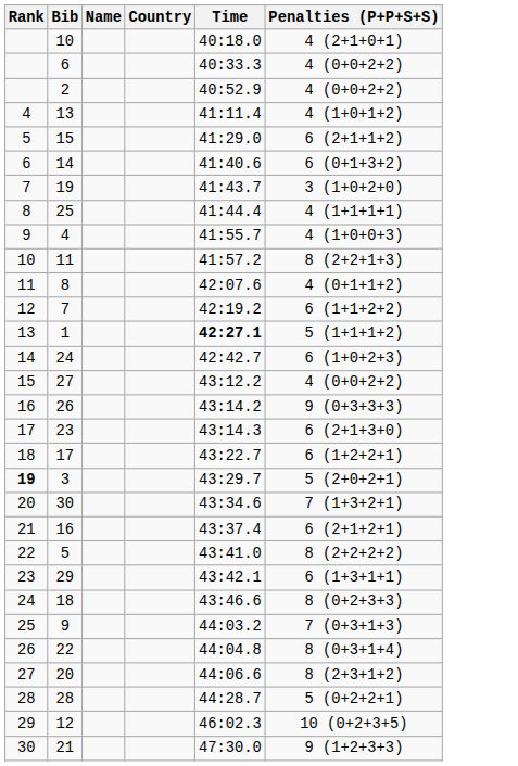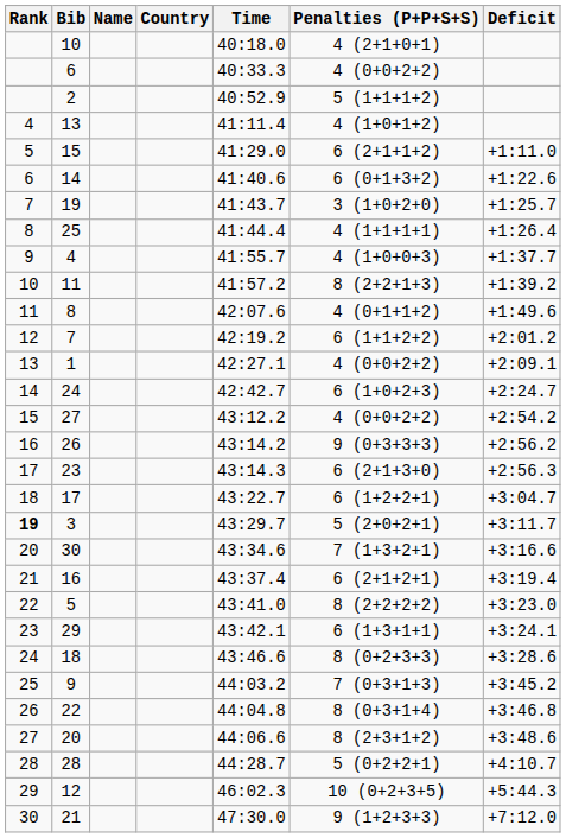+ column: Deficit | +1:11.0 | +1:22.6 | +1:25.7 | +1:26.4 | +1:37.7 | +1:39.2 | +1:49.6 | +2:01.2 | +2:09.1 | +2:24.7 | +2:54.2 | +2:56.2 | +2:56.3 | +3:04.7 | +3:11.7 | +3:16.6 | +3:19.4 | +3:23.0 | +3:24.1 | +3:28.6 | +3:45.2 | +3:46.8 | +3:48.6 | +4:10.7 | +5:44.3 | +7:12.0
2 | Penalties (P+P+S+S): 4 (0+0+2+2) -> 5 (1+1+1+2)
1 | Time: bold -> normal
1 | Penalties (P+P+S+S): 5 (1+1+1+2) -> 4 (0+0+2+2)
